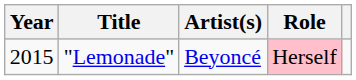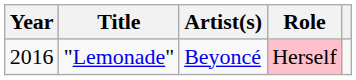"Lemonade" | Year: 2015 -> 2016
